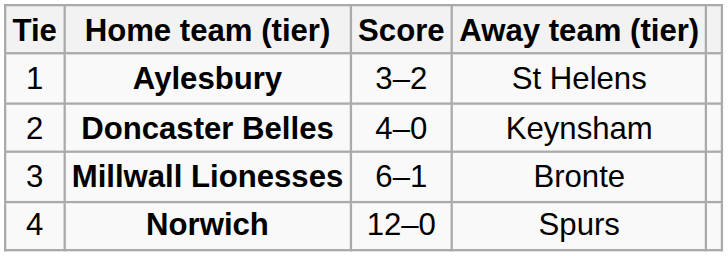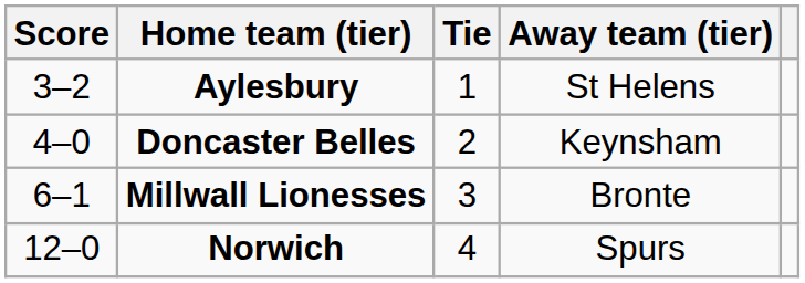columns swapped: Tie <-> Score
